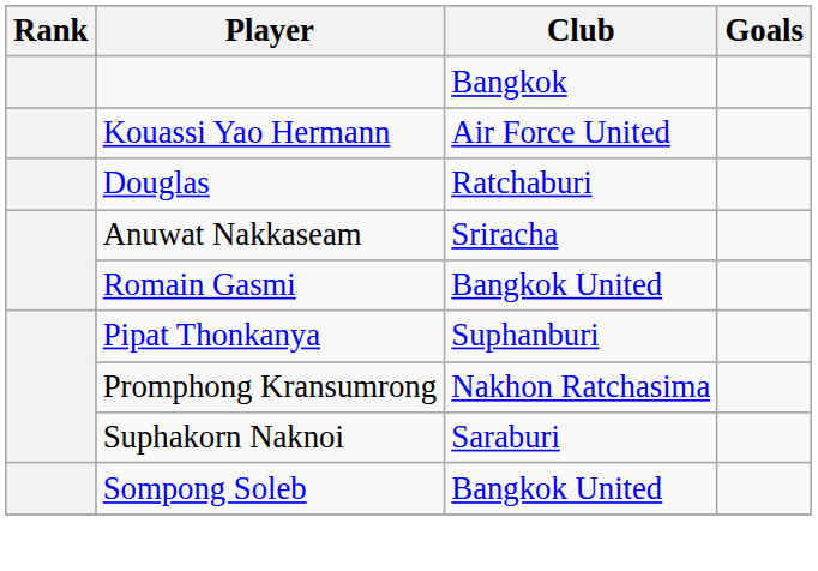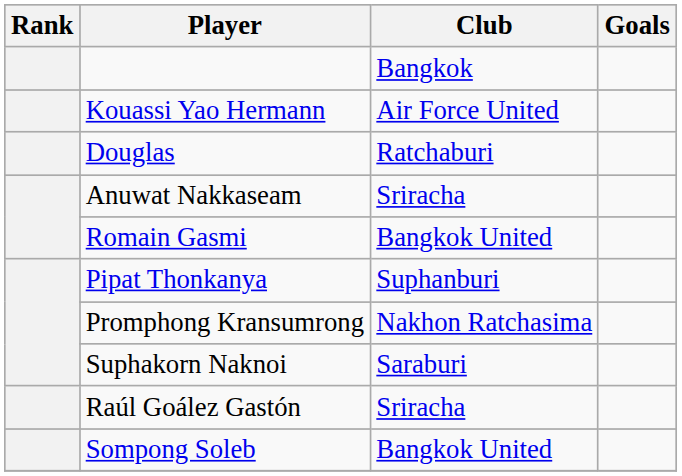+ row: Raúl Goález Gastón | Sriracha
